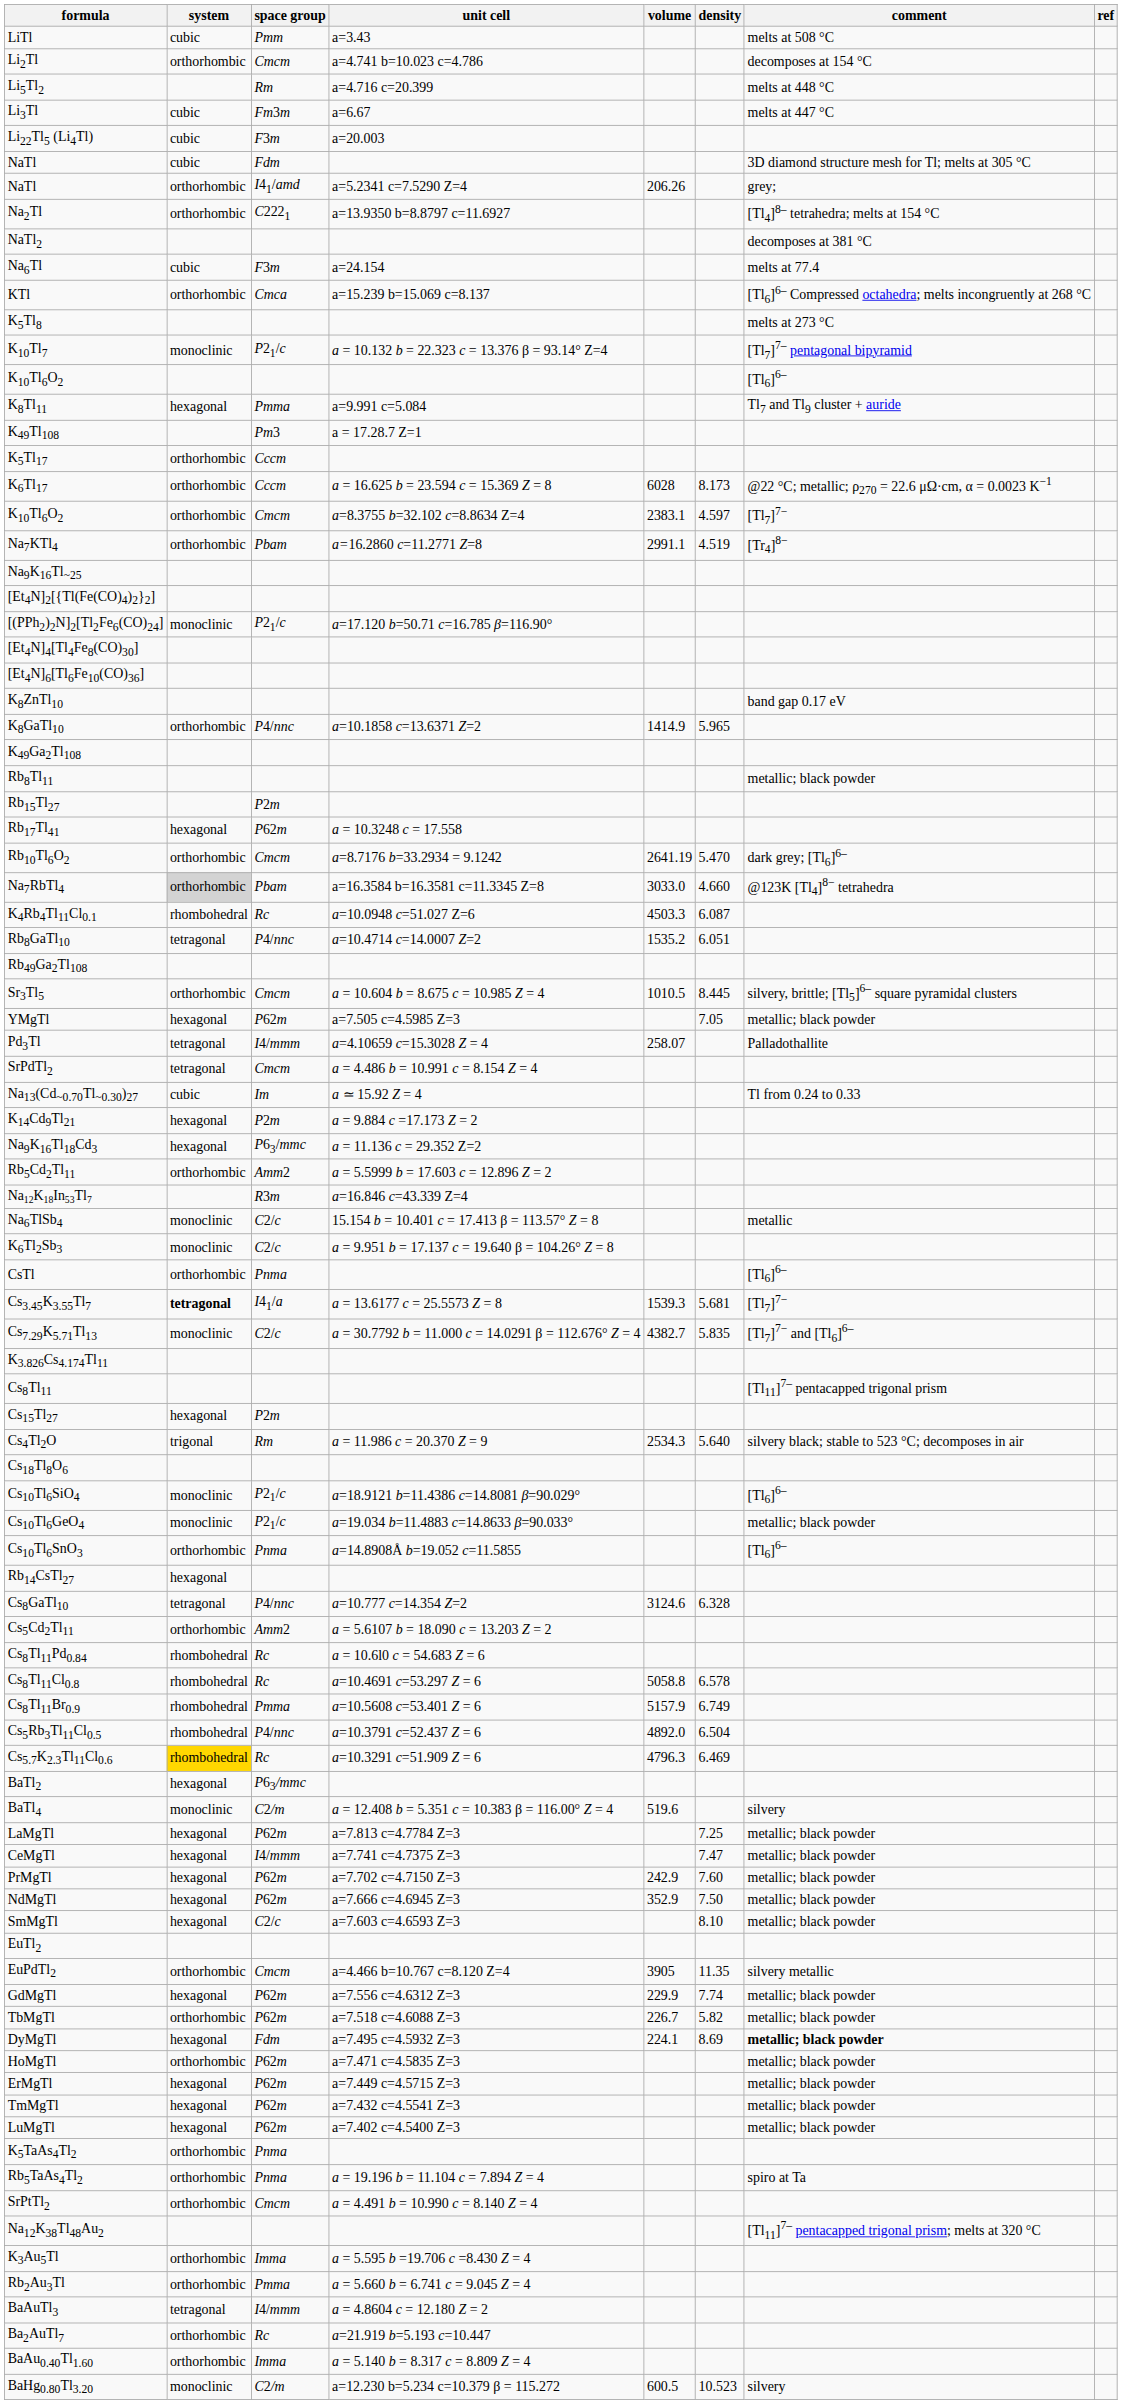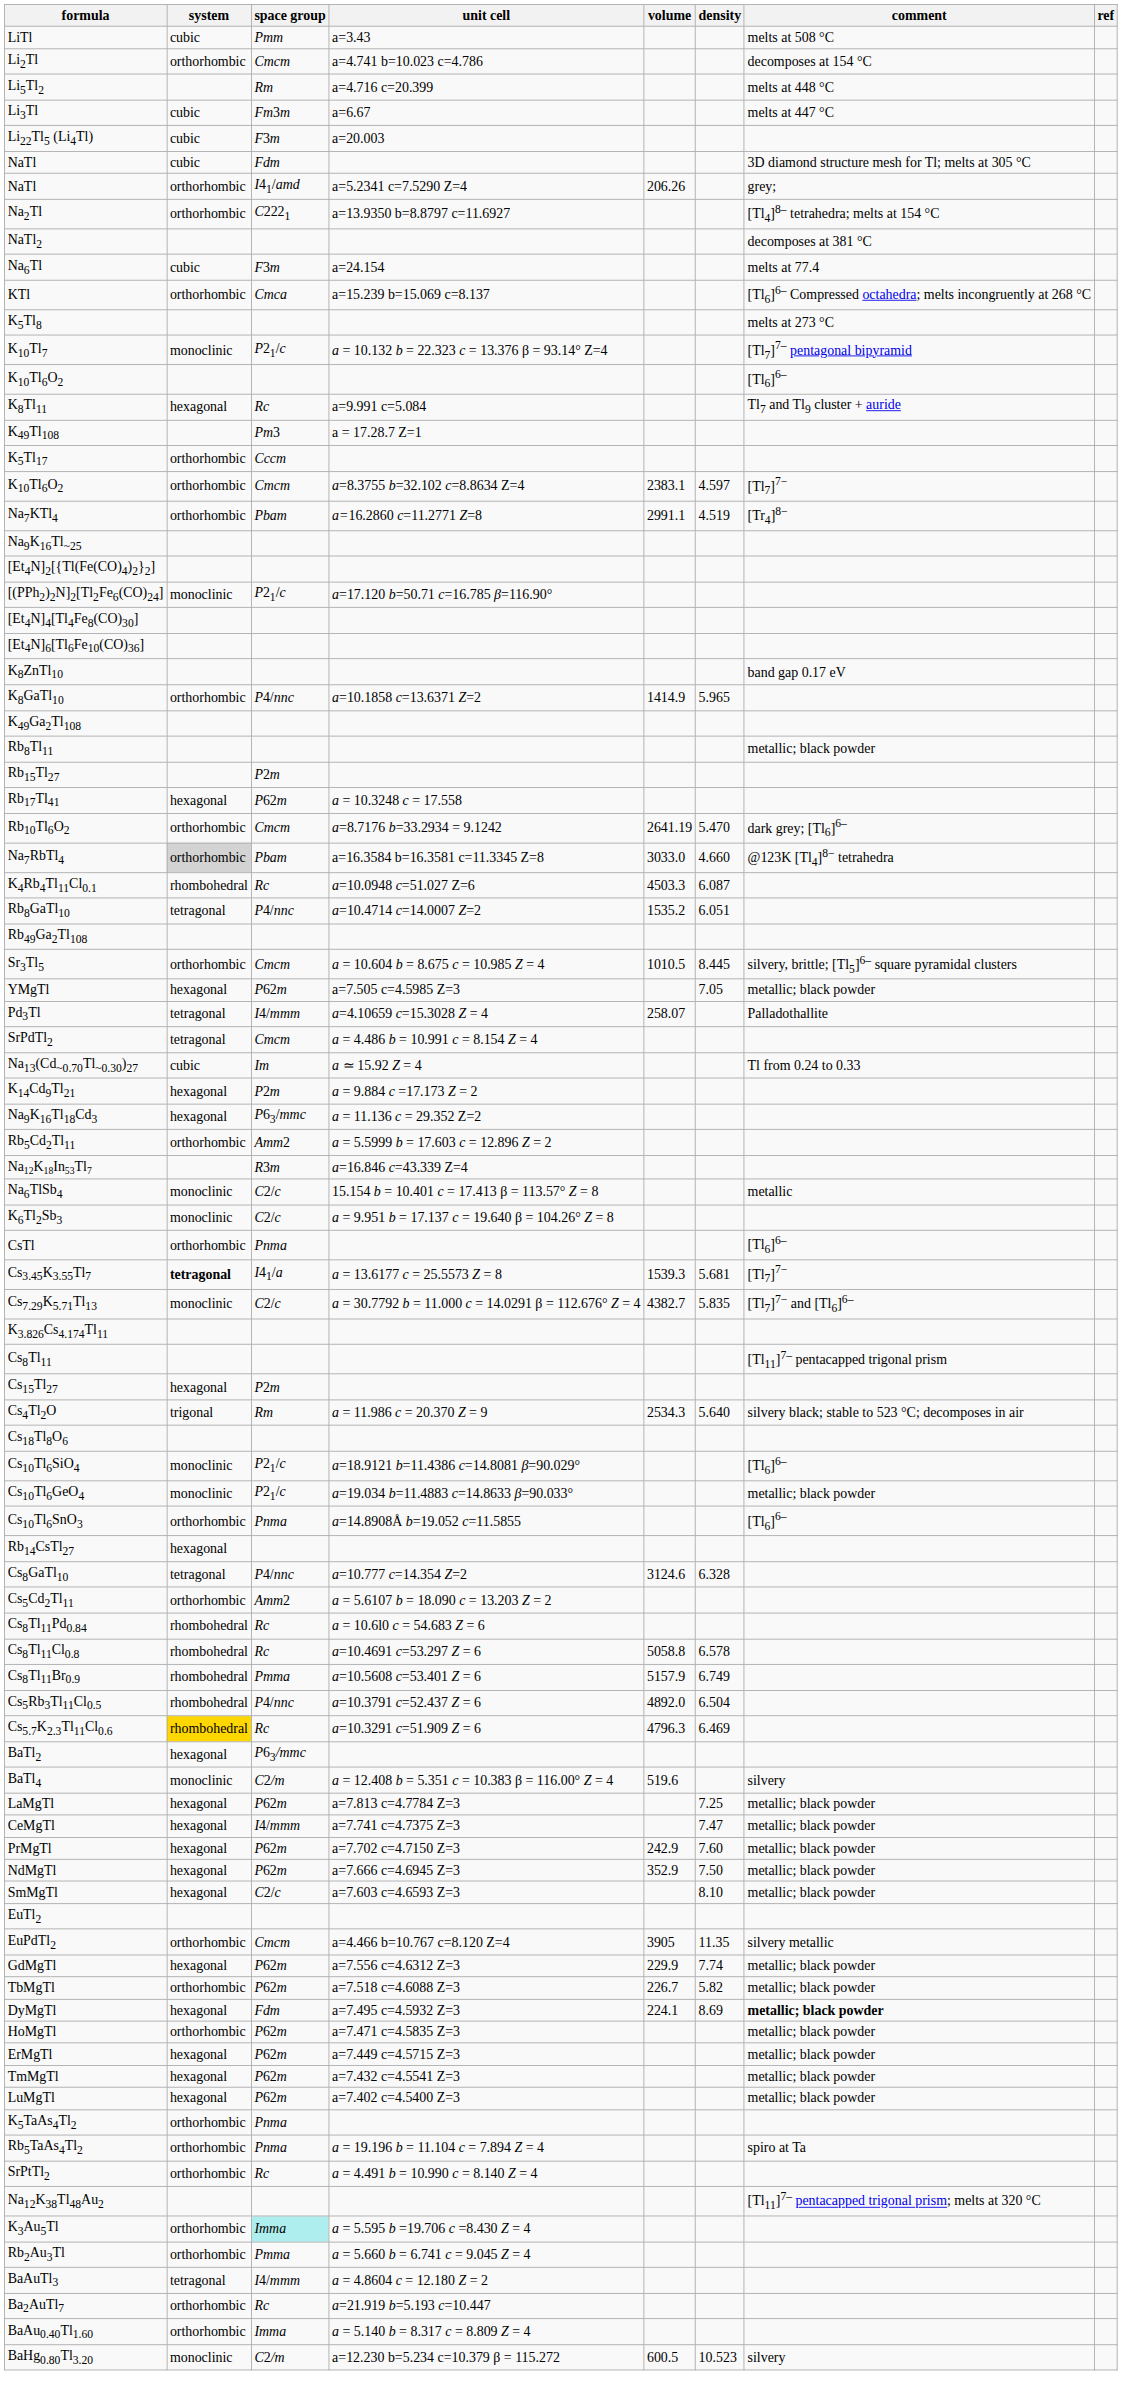K8Tl11 | space group: Pmma -> Rc
- row: K6Tl17 | orthorhombic | Cccm | a = 16.625 b = 23.594 c = 15.369 Z = 8 | 6028 | 8.173 | @22 °C; metallic; ρ270 = 22.6 μΩ·cm, α = 0.0023 K−1
SrPtTl2 | space group: Cmcm -> Rc
K3Au5Tl | space group: no background -> paleturquoise background
